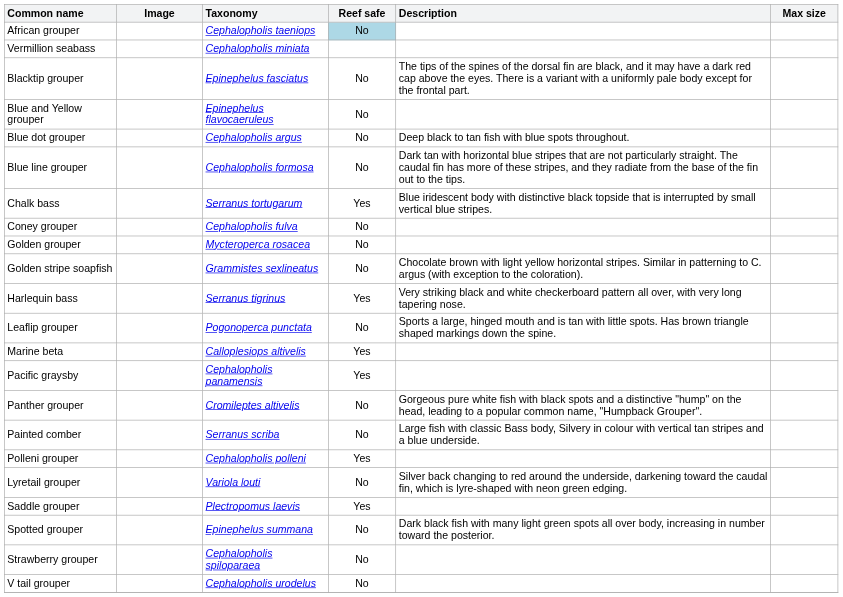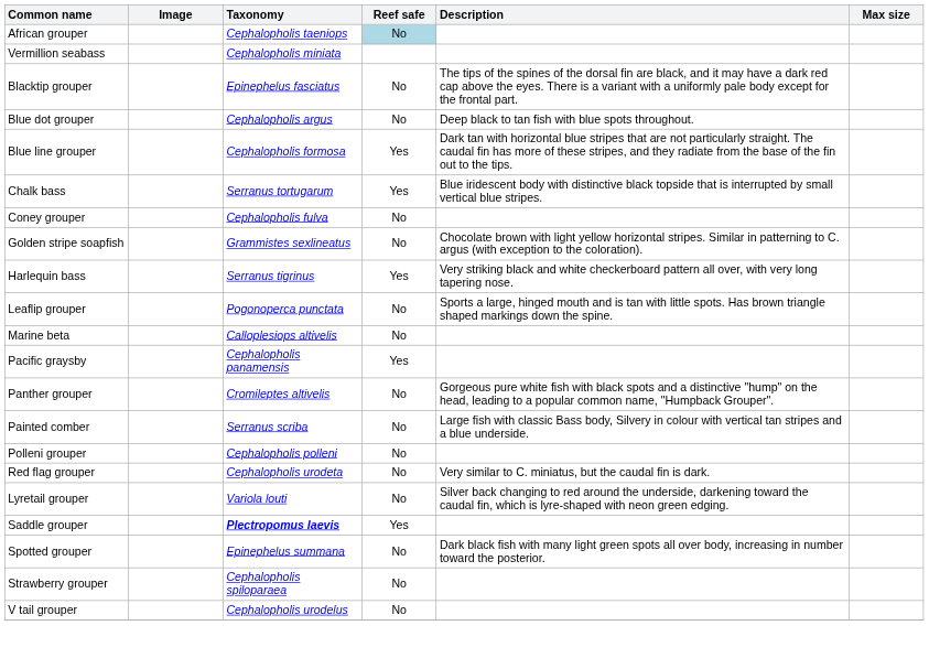- row: Blue and Yellow grouper | Epinephelus flavocaeruleus | No
Blue line grouper | Reef safe: No -> Yes
- row: Golden grouper | Mycteroperca rosacea | No
Marine beta | Reef safe: Yes -> No
Polleni grouper | Reef safe: Yes -> No
+ row: Red flag grouper | Cephalopholis urodeta | No | Very similar to C. miniatus, but the caudal fin is dark.
Saddle grouper | Taxonomy: normal -> bold
